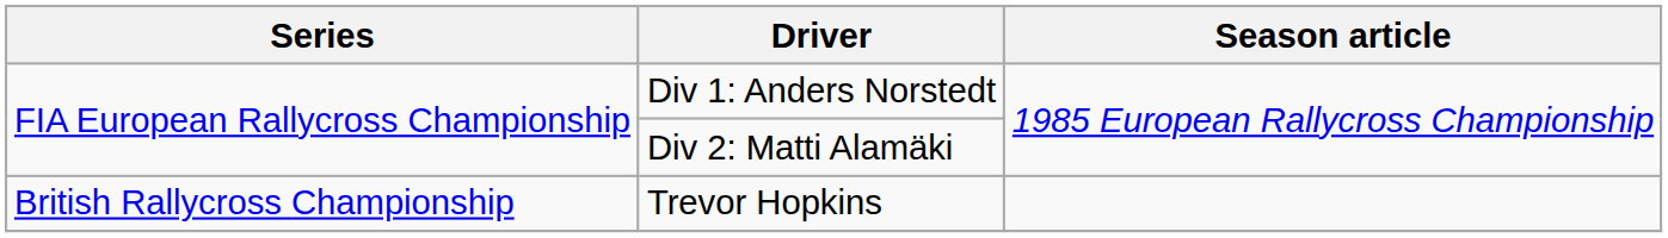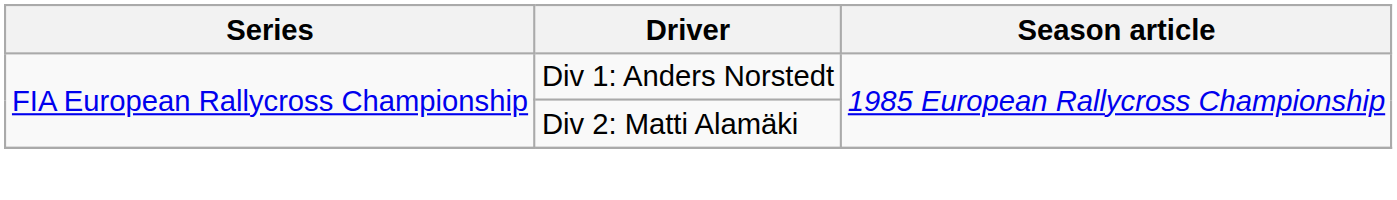- row: British Rallycross Championship | Trevor Hopkins
